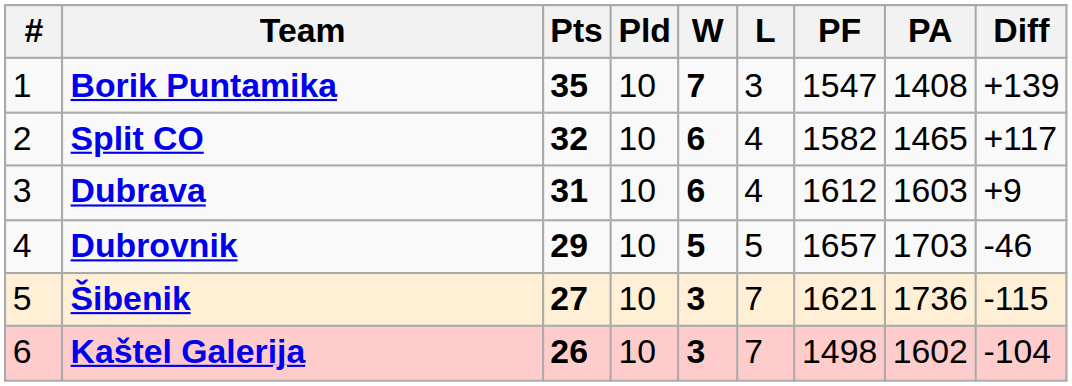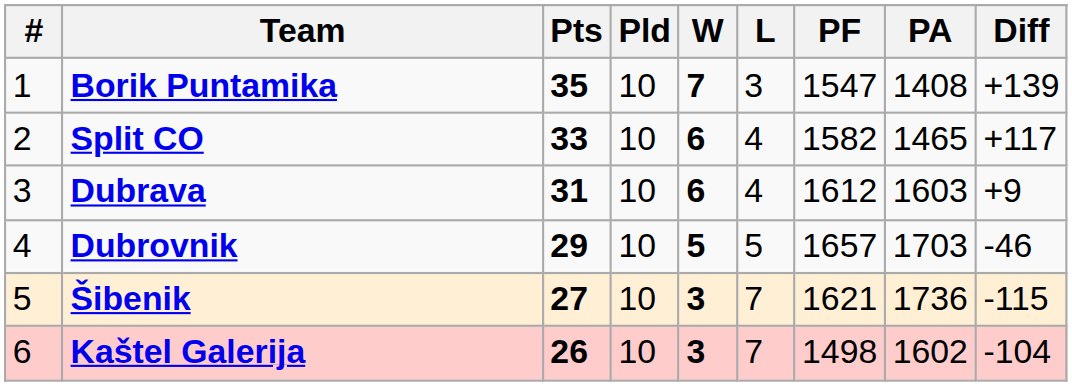Split CO | Pts: 32 -> 33
